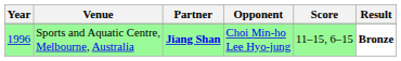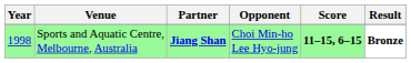Sports and Aquatic Centre, Melbourne, Australia | Year: 1996 -> 1998
Sports and Aquatic Centre, Melbourne, Australia | Score: normal -> bold
